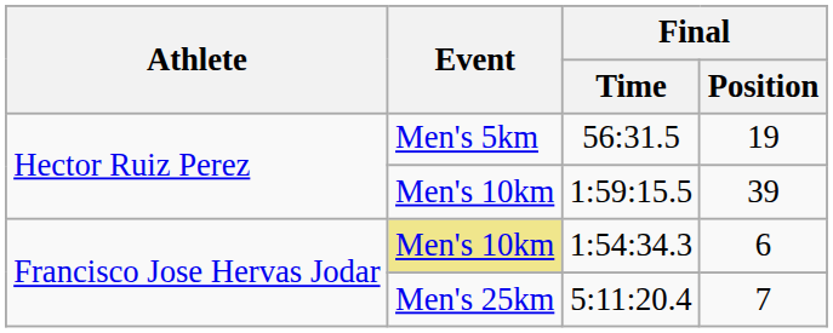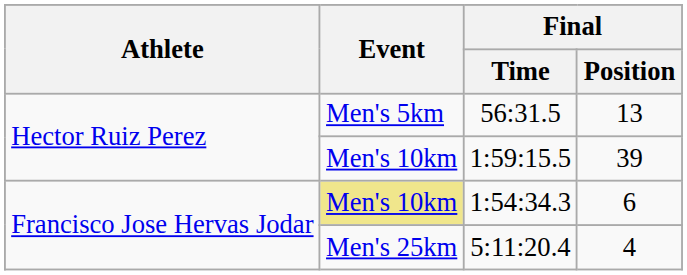56:31.5 | Final / Position: 19 -> 13
5:11:20.4 | Final / Position: 7 -> 4
